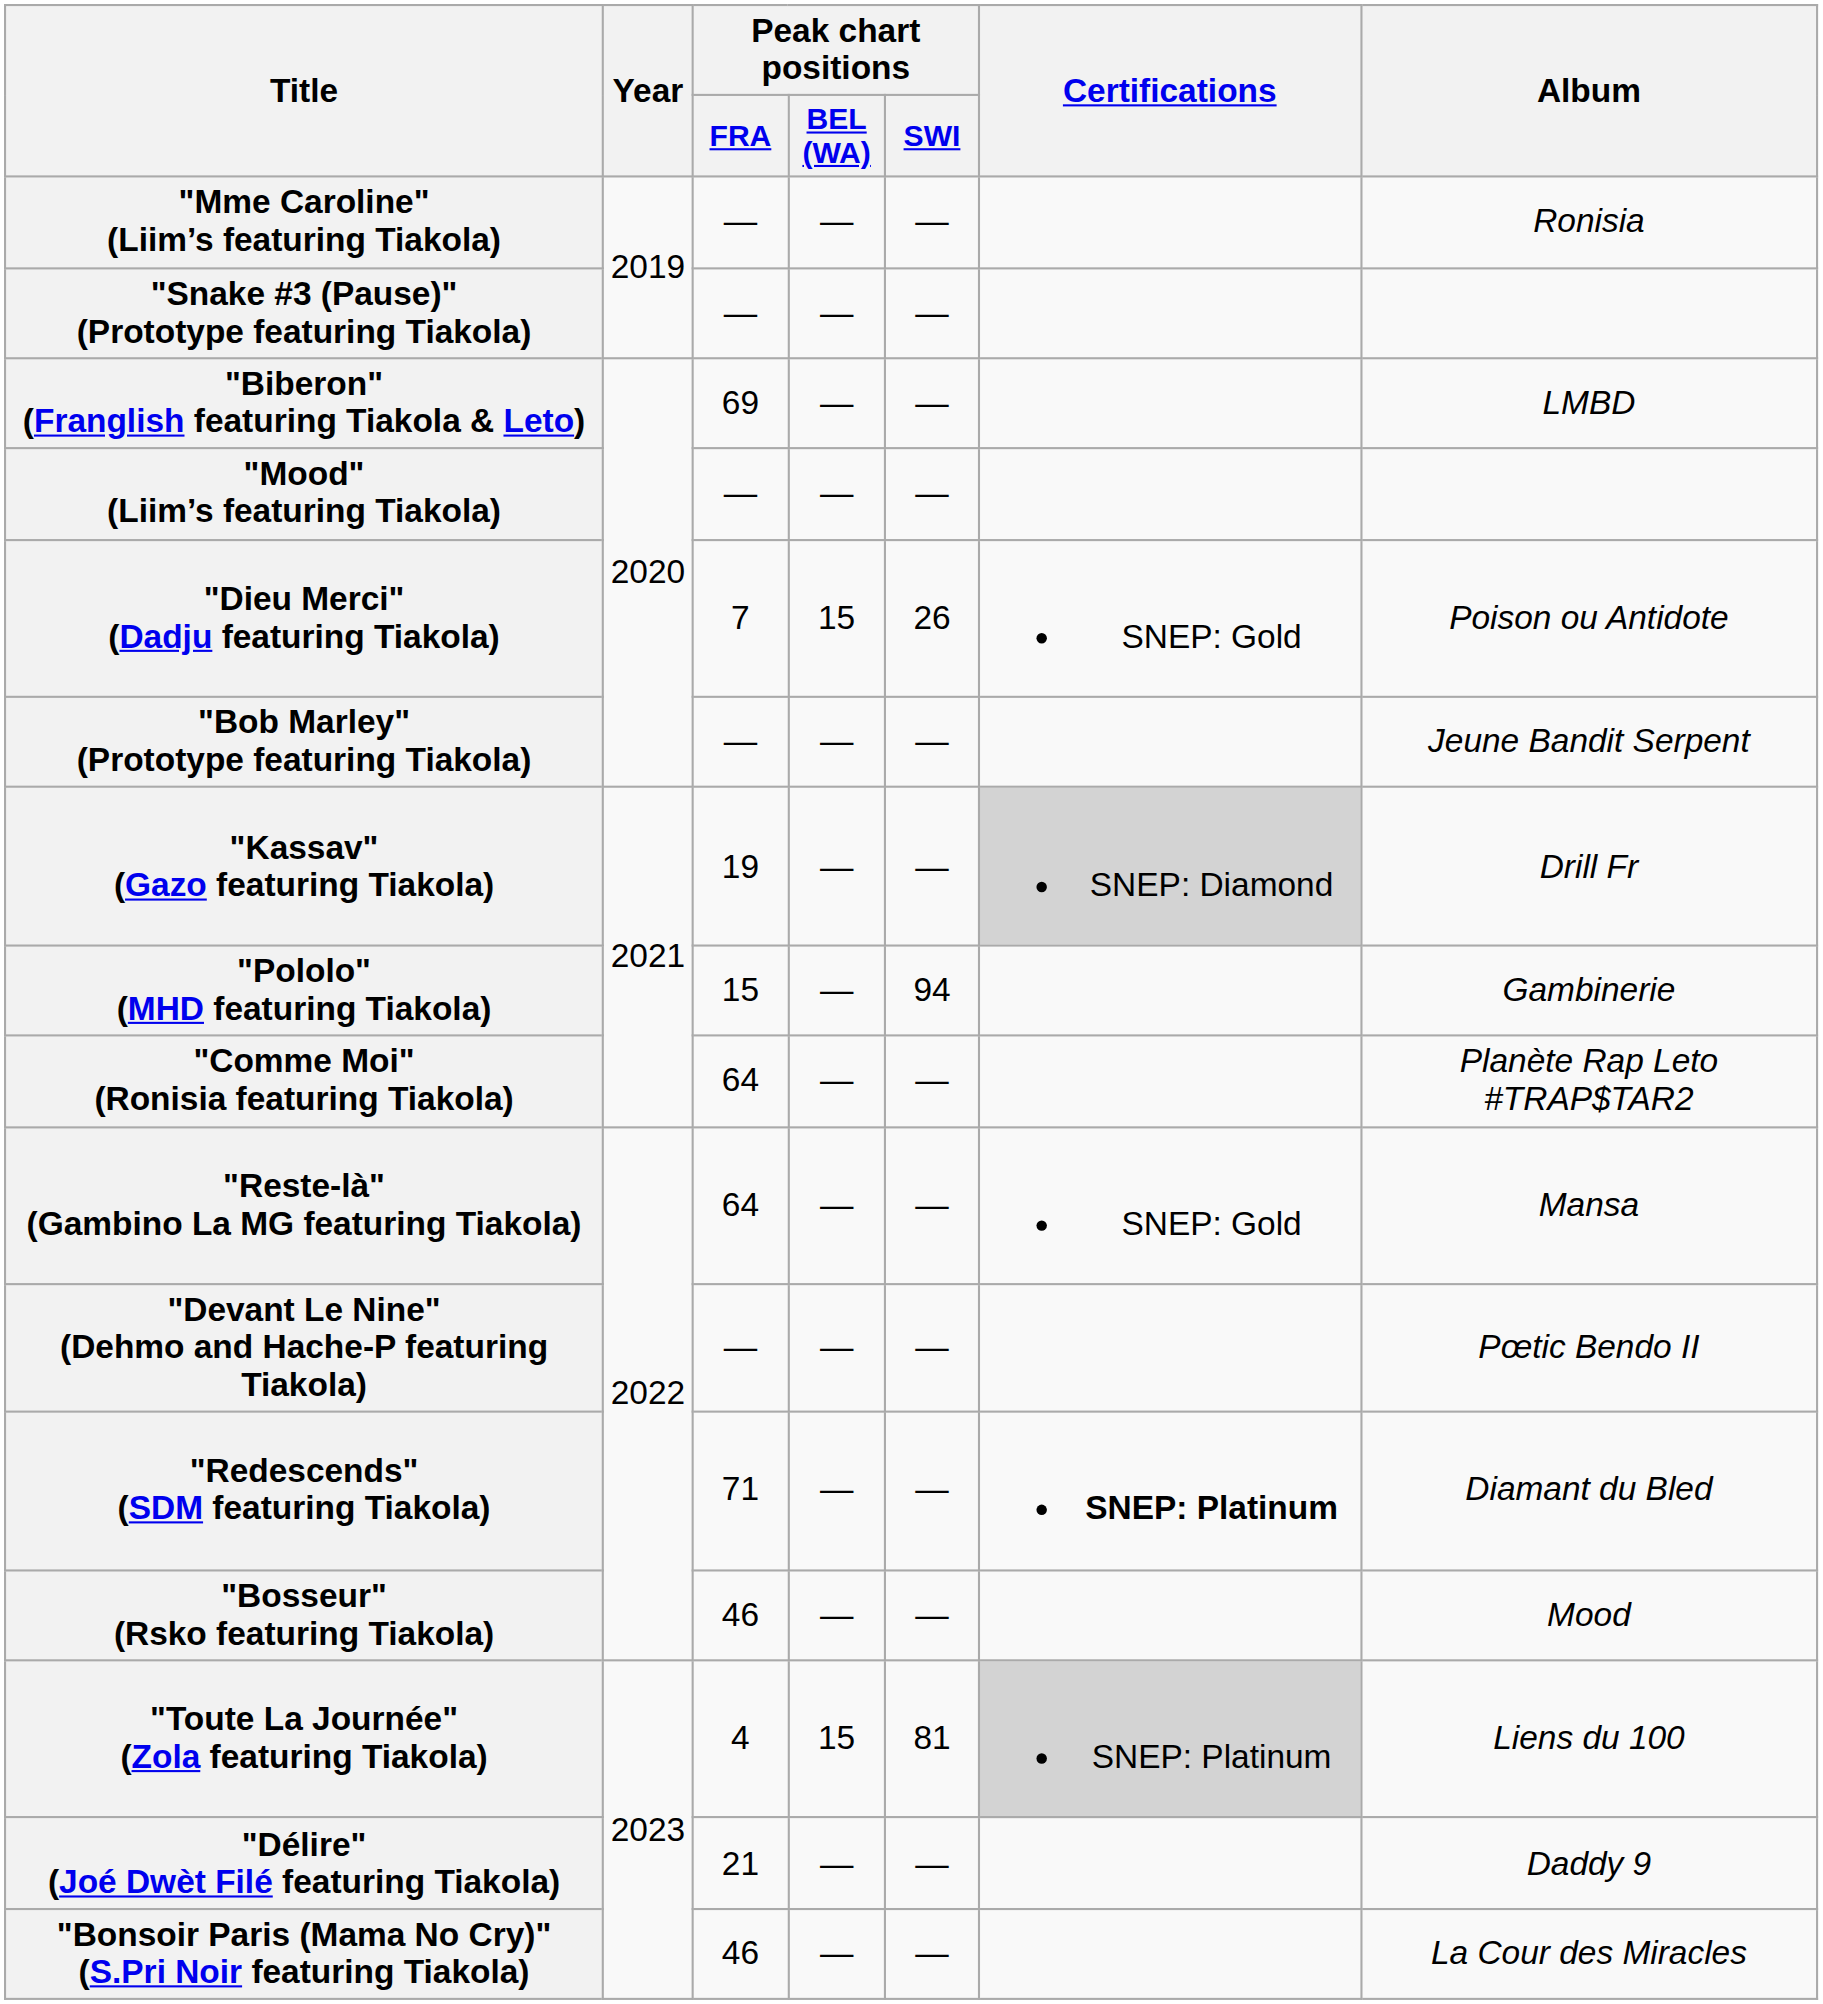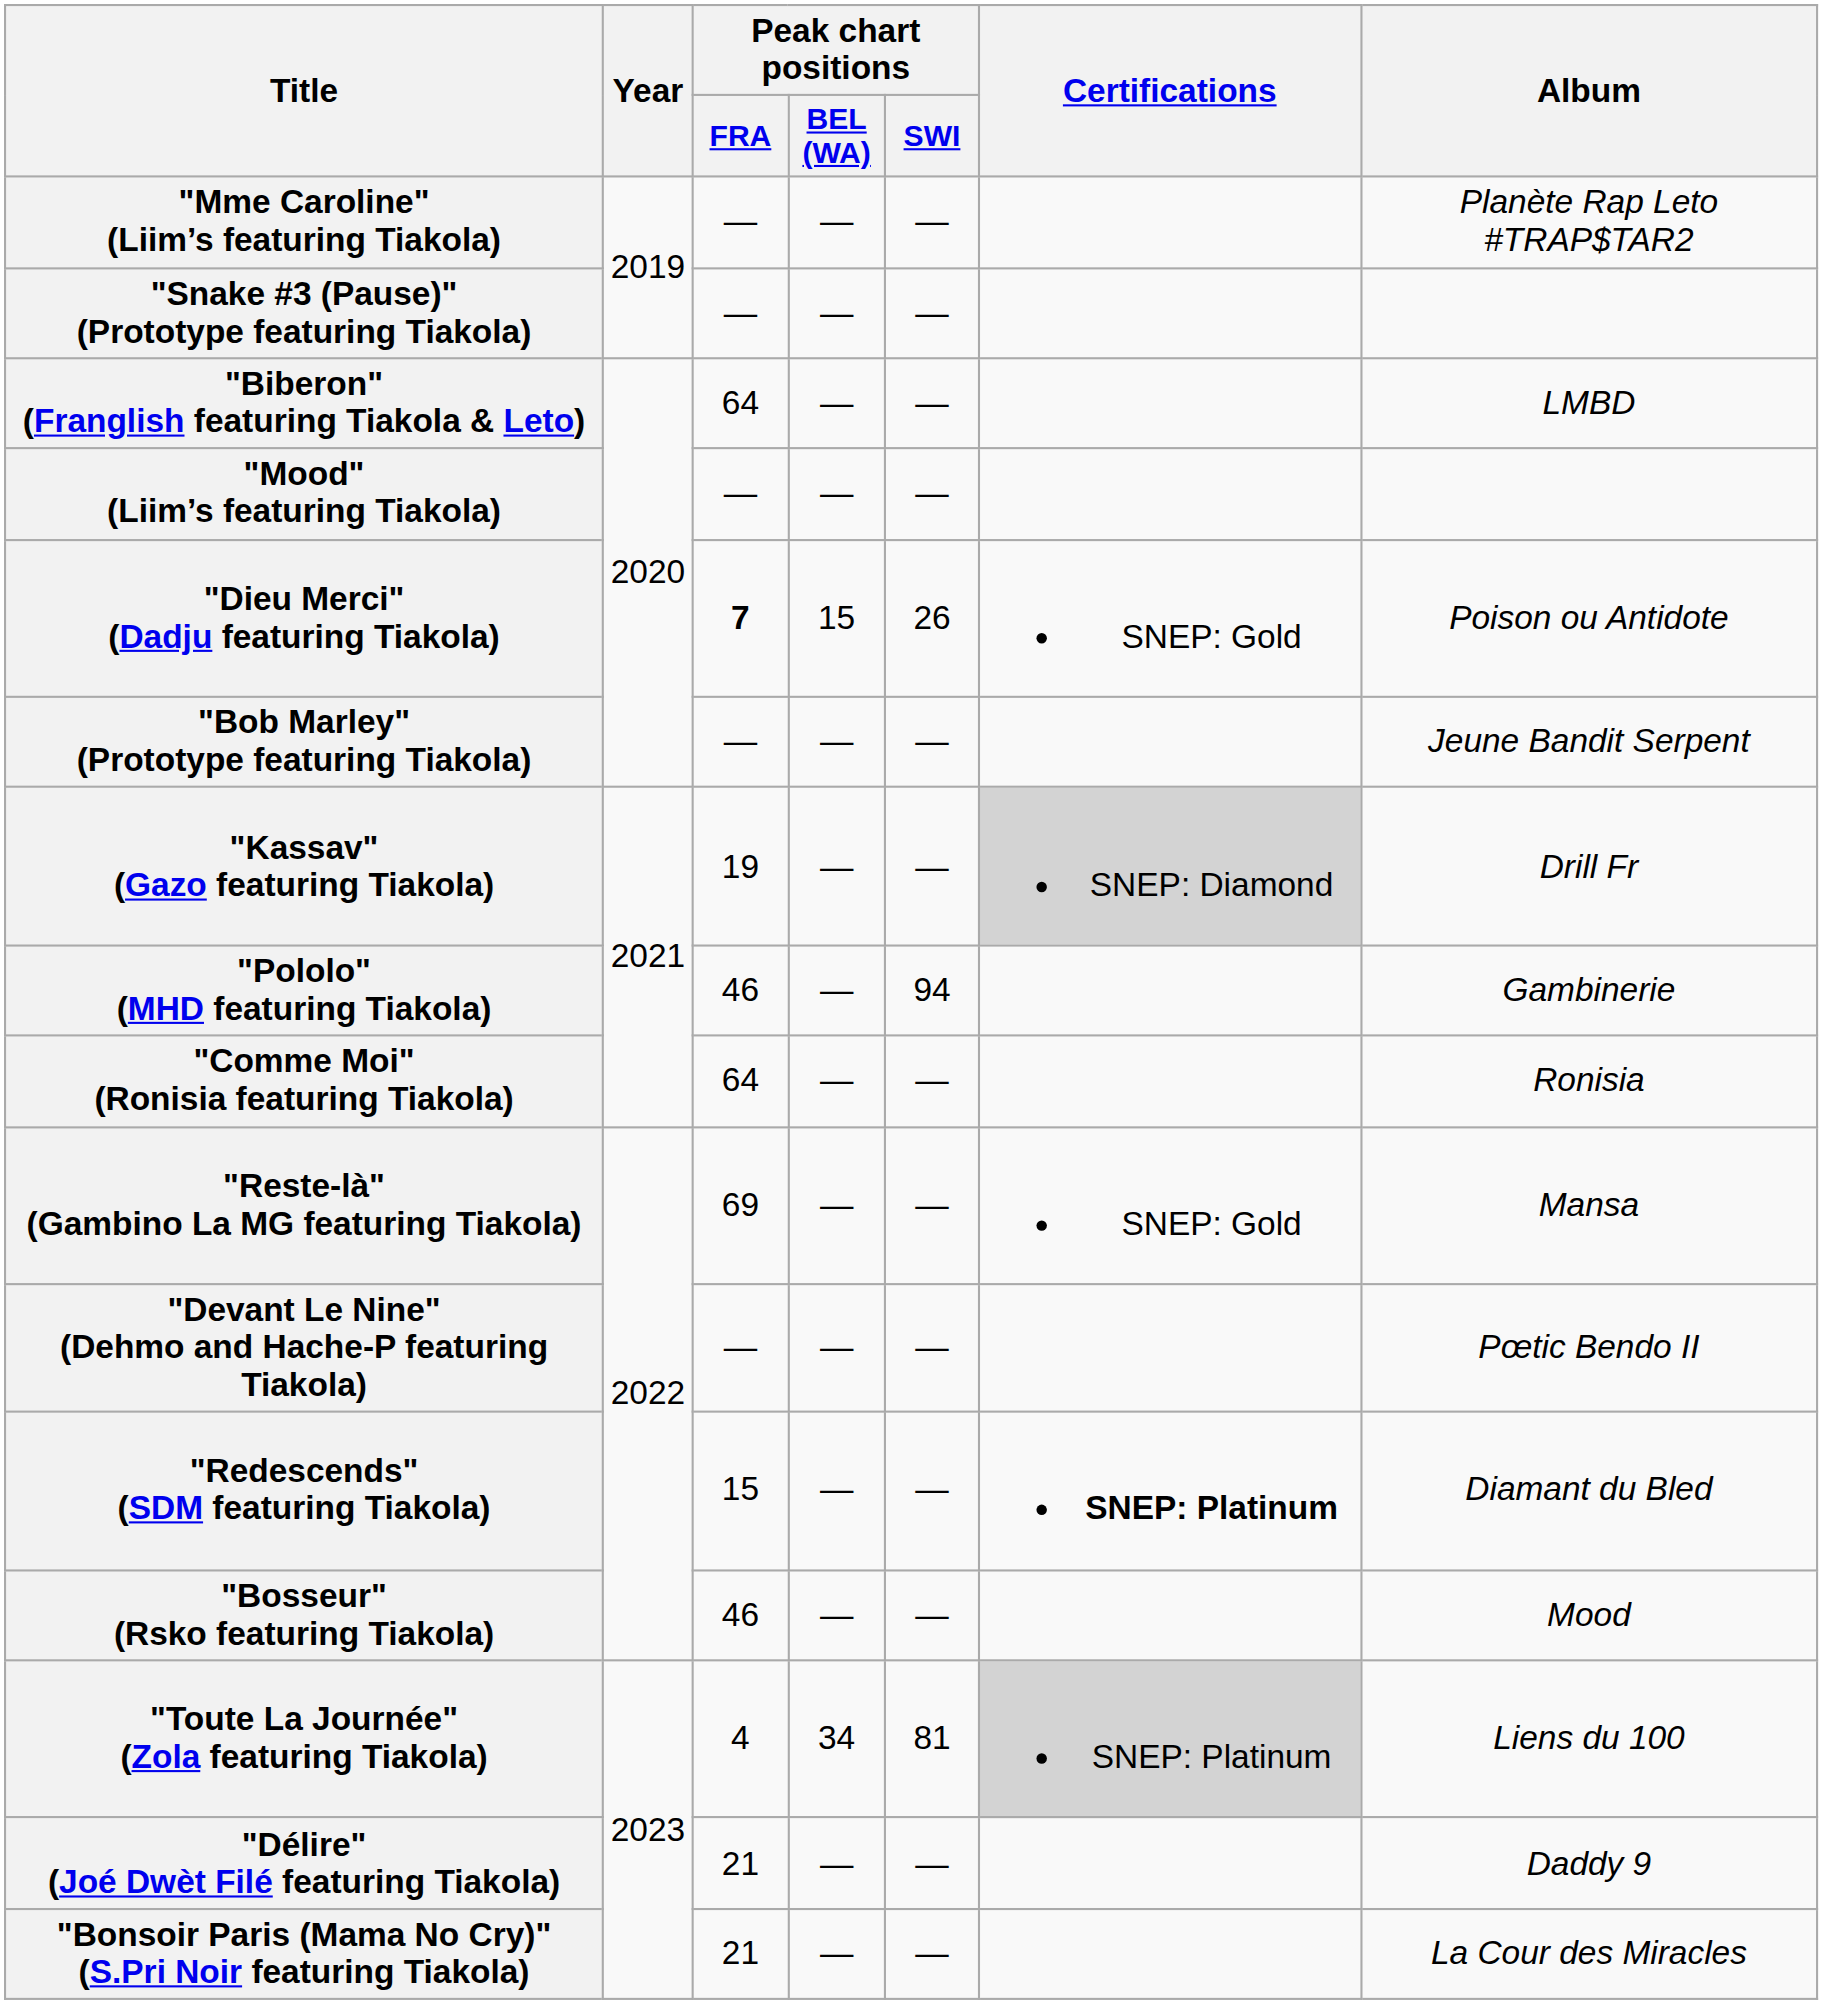"Mme Caroline" (Liim’s featuring Tiakola) | Album: Ronisia -> Planète Rap Leto #TRAP$TAR2
"Biberon" (Franglish featuring Tiakola & Leto) | Peak chart positions / FRA: 69 -> 64
"Dieu Merci" (Dadju featuring Tiakola) | Peak chart positions / FRA: normal -> bold
"Pololo" (MHD featuring Tiakola) | Peak chart positions / FRA: 15 -> 46
"Comme Moi" (Ronisia featuring Tiakola) | Album: Planète Rap Leto #TRAP$TAR2 -> Ronisia
"Reste-là" (Gambino La MG featuring Tiakola) | Peak chart positions / FRA: 64 -> 69
"Redescends" (SDM featuring Tiakola) | Peak chart positions / FRA: 71 -> 15
"Toute La Journée" (Zola featuring Tiakola) | Peak chart positions / BEL (WA): 15 -> 34
"Bonsoir Paris (Mama No Cry)" (S.Pri Noir featuring Tiakola) | Peak chart positions / FRA: 46 -> 21
